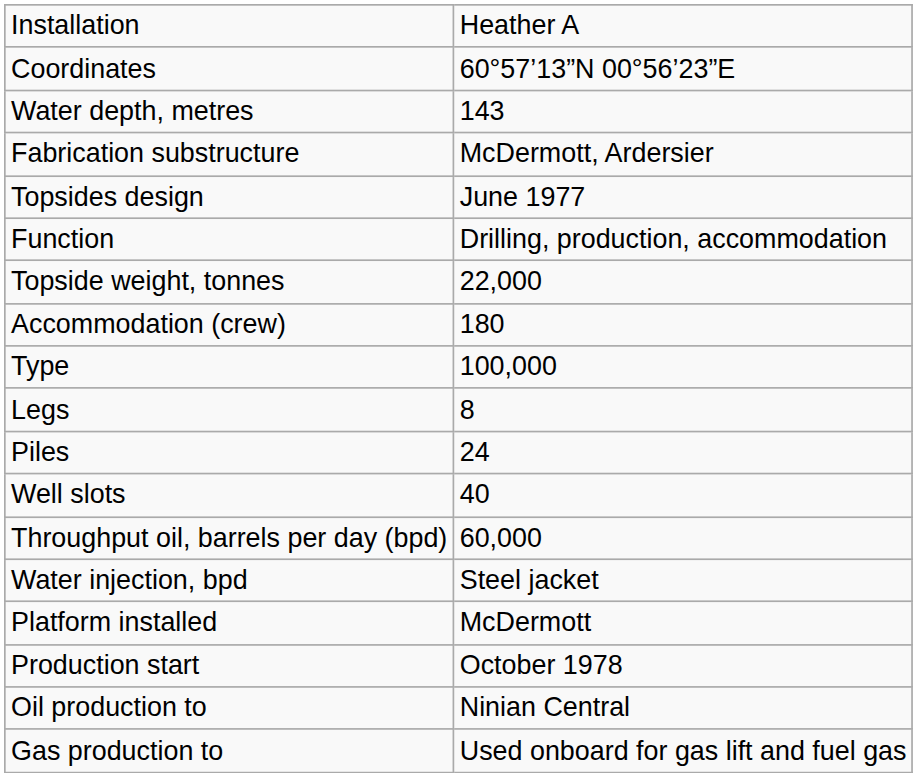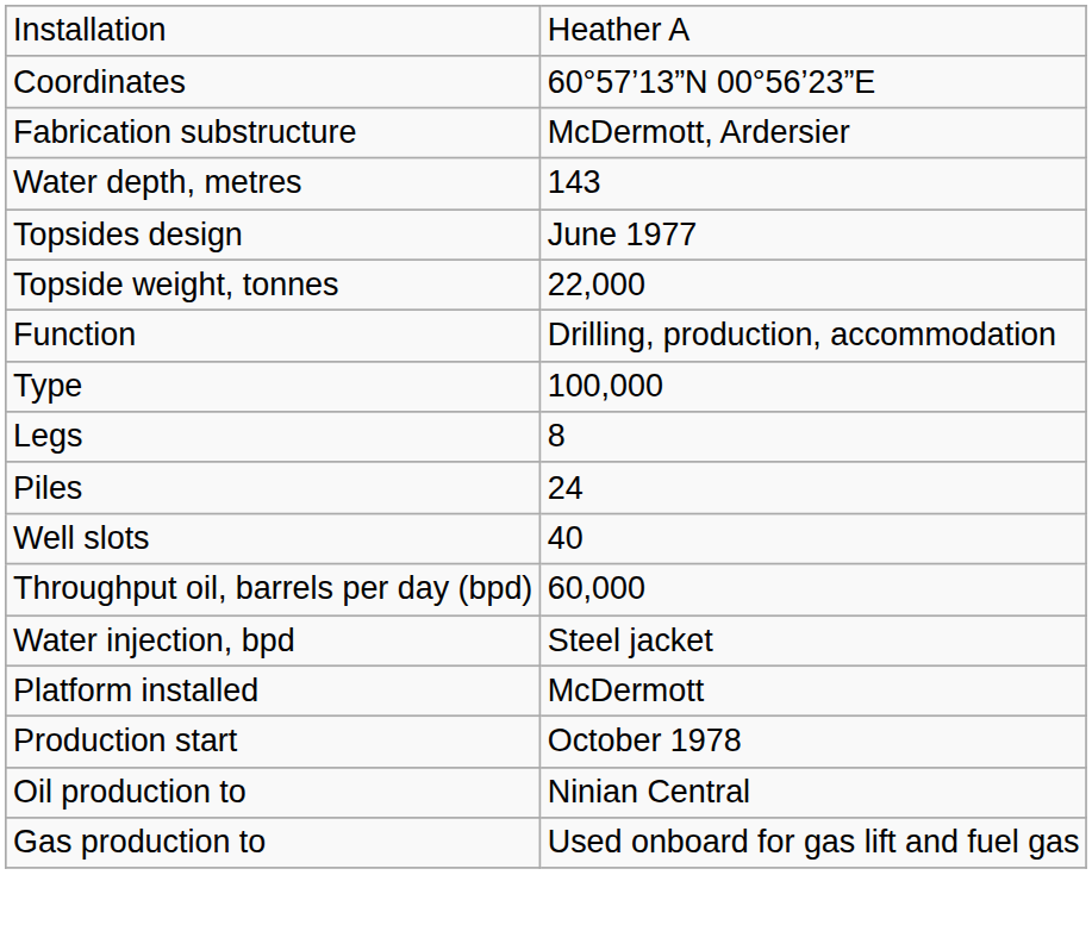rows swapped: Water depth, metres <-> Fabrication substructure
rows swapped: Topside weight, tonnes <-> Function
- row: Accommodation (crew) | 180
